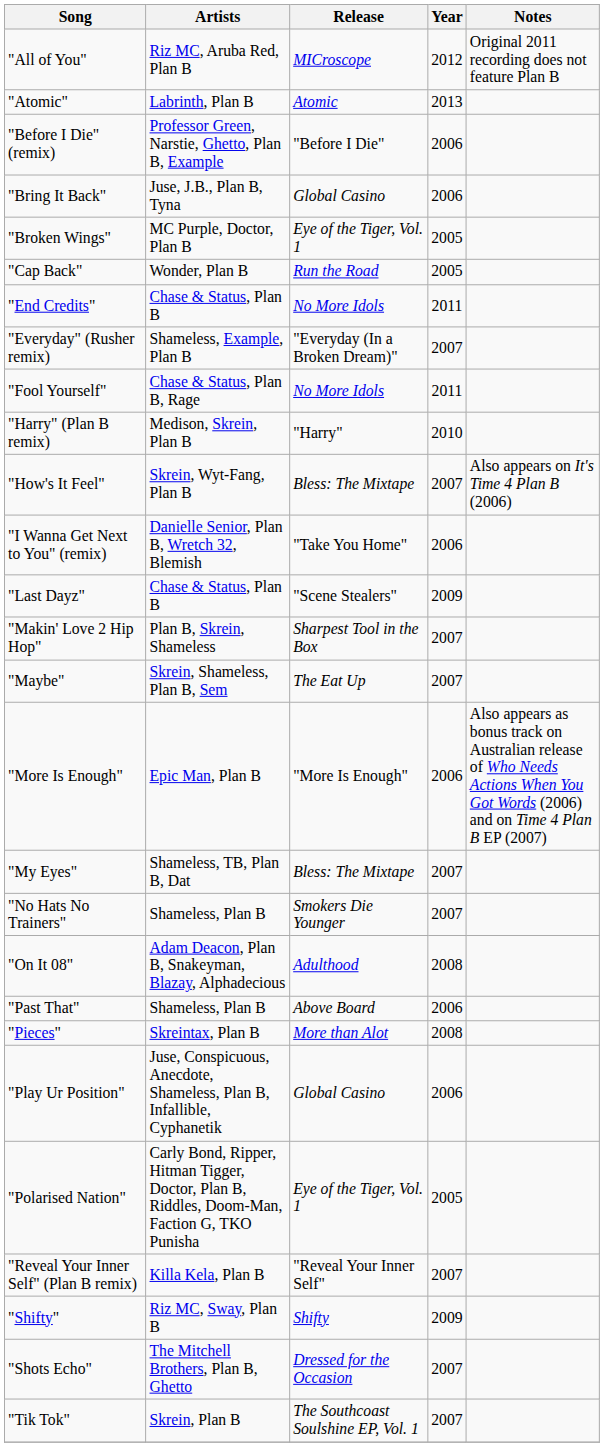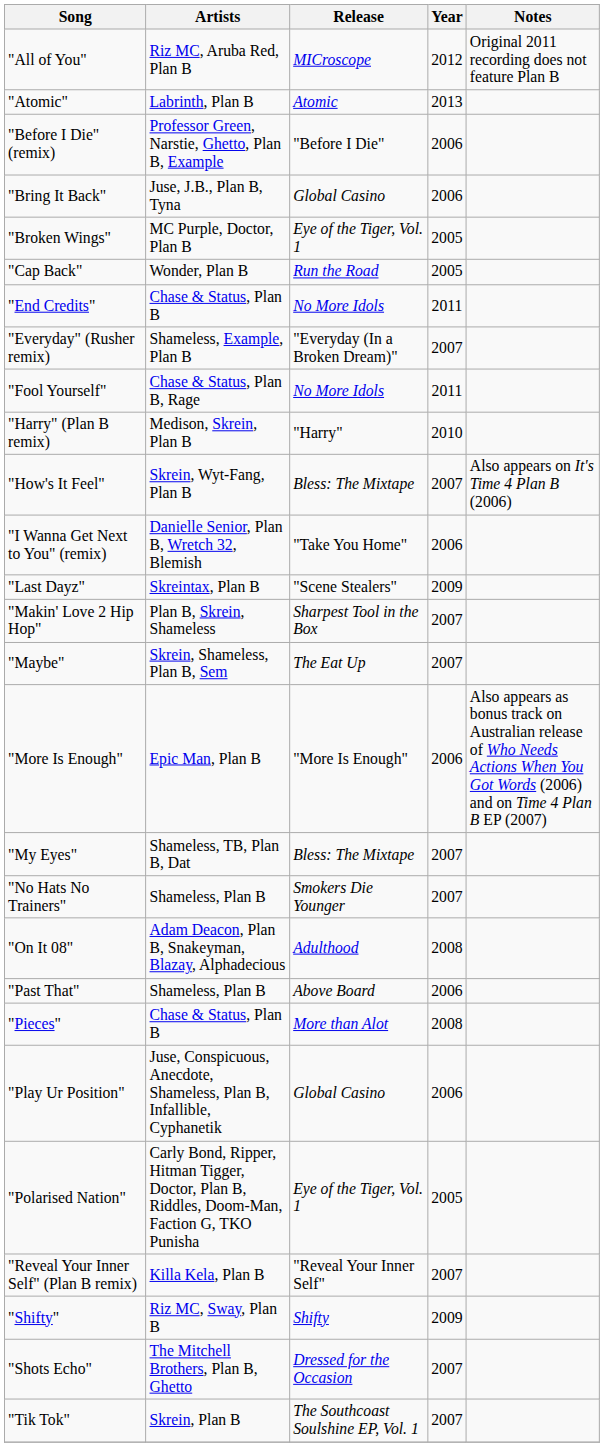"Last Dayz" | Artists: Chase & Status, Plan B -> Skreintax, Plan B
"Pieces" | Artists: Skreintax, Plan B -> Chase & Status, Plan B
